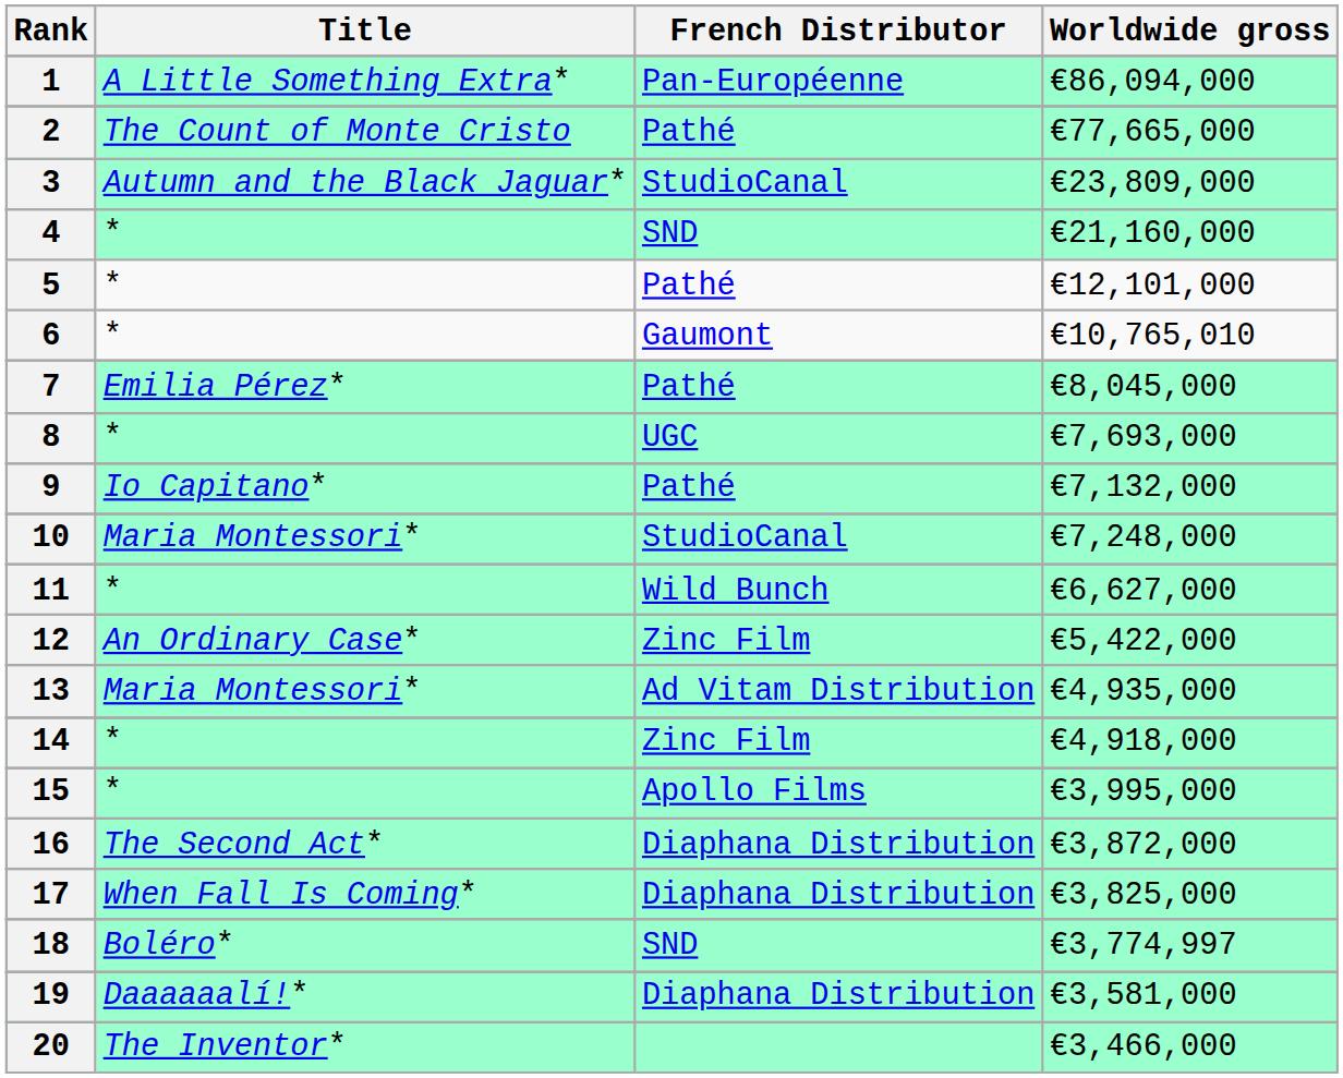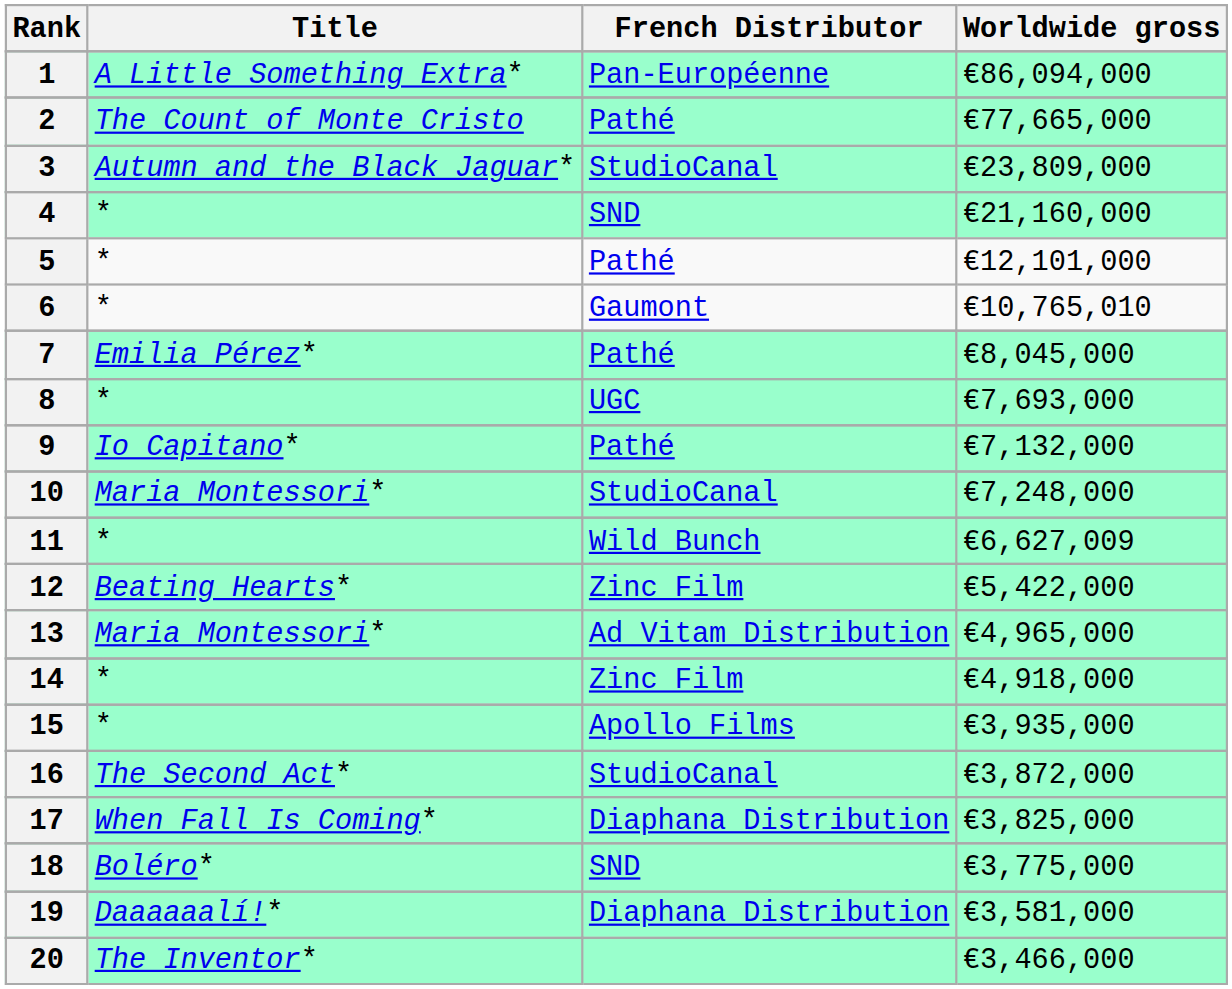11 | Worldwide gross: €6,627,000 -> €6,627,009
12 | Title: An Ordinary Case* -> Beating Hearts*
13 | Worldwide gross: €4,935,000 -> €4,965,000
15 | Worldwide gross: €3,995,000 -> €3,935,000
16 | French Distributor: Diaphana Distribution -> StudioCanal
18 | Worldwide gross: €3,774,997 -> €3,775,000
